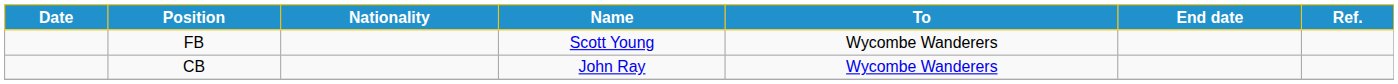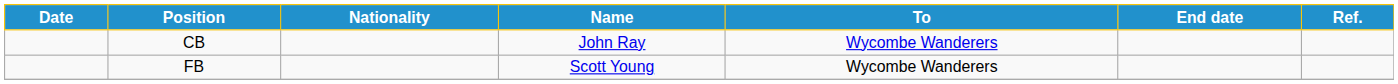rows swapped: CB <-> FB
